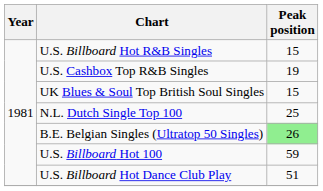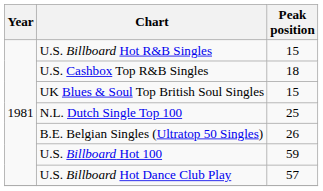U.S. Cashbox Top R&B Singles | Peak position: 19 -> 18
B.E. Belgian Singles (Ultratop 50 Singles) | Peak position: lightgreen background -> no background
U.S. Billboard Hot Dance Club Play | Peak position: 51 -> 57
